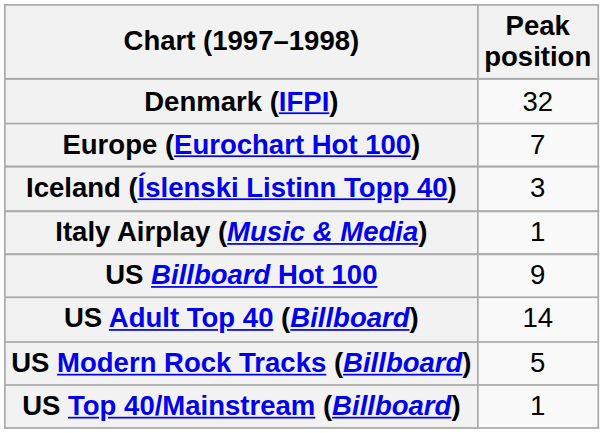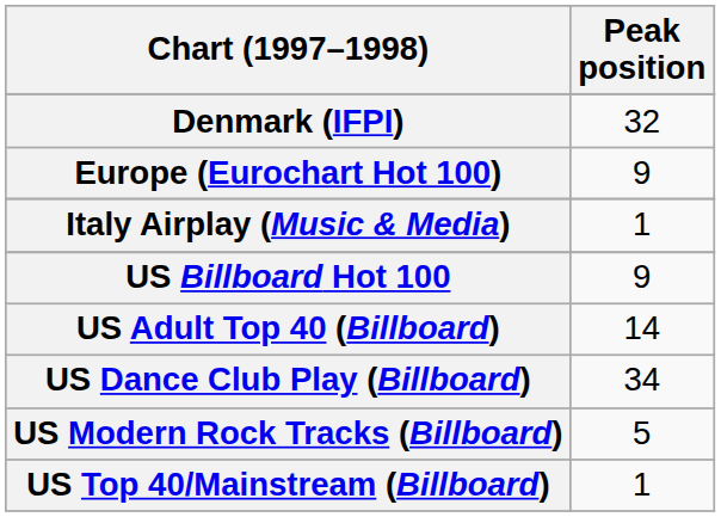Europe (Eurochart Hot 100) | Peak position: 7 -> 9
- row: Iceland (Íslenski Listinn Topp 40) | 3
+ row: US Dance Club Play (Billboard) | 34
